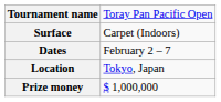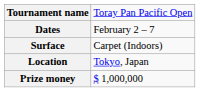rows swapped: Dates <-> Surface
